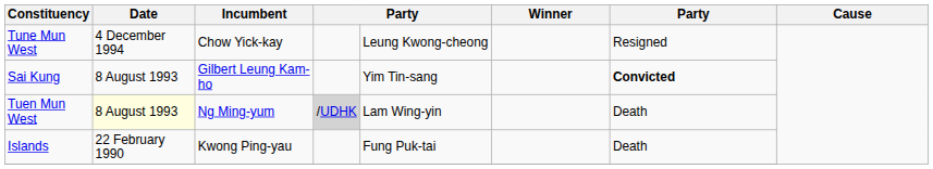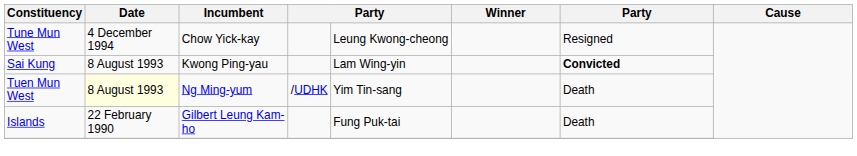Sai Kung | Incumbent: Gilbert Leung Kam-ho -> Kwong Ping-yau
Sai Kung | column 5: Yim Tin-sang -> Lam Wing-yin
Tuen Mun West | column 4: lightgrey background -> no background
Tuen Mun West | column 5: Lam Wing-yin -> Yim Tin-sang
Islands | Incumbent: Kwong Ping-yau -> Gilbert Leung Kam-ho
